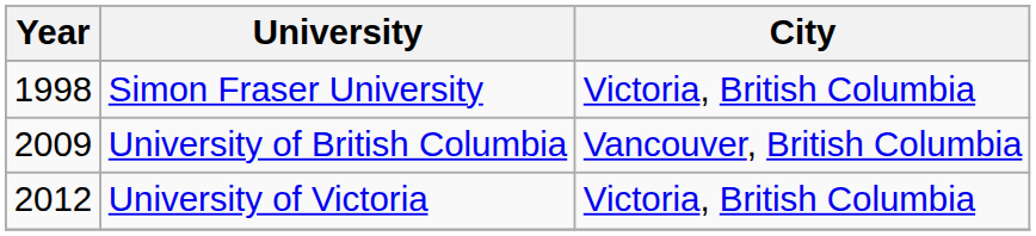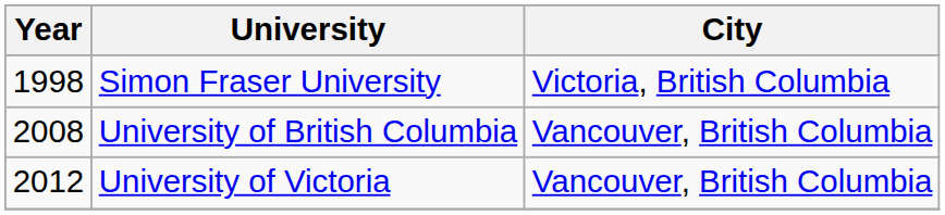University of British Columbia | Year: 2009 -> 2008
University of Victoria | City: Victoria, British Columbia -> Vancouver, British Columbia
